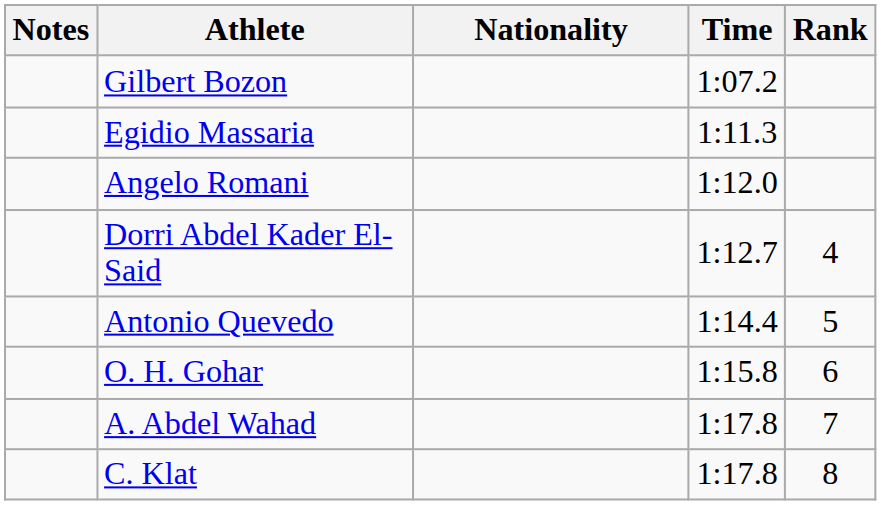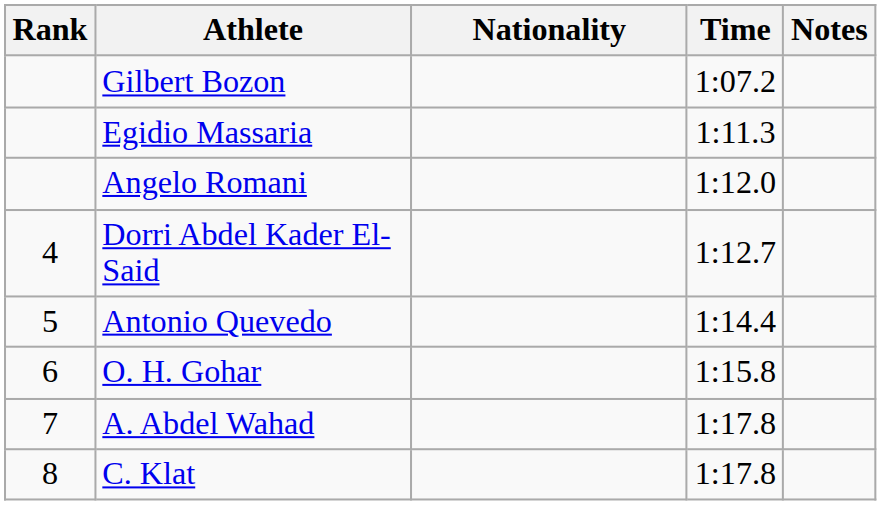columns swapped: Rank <-> Notes
